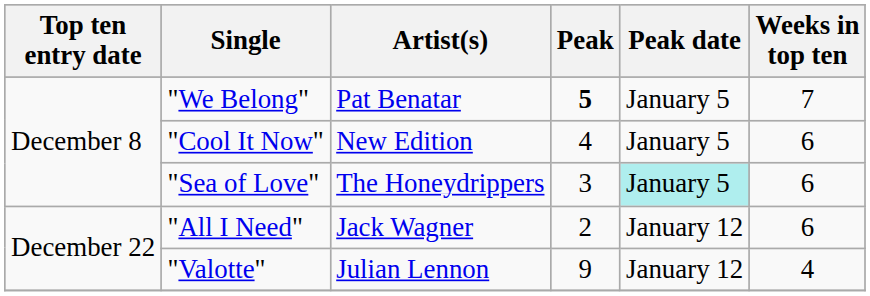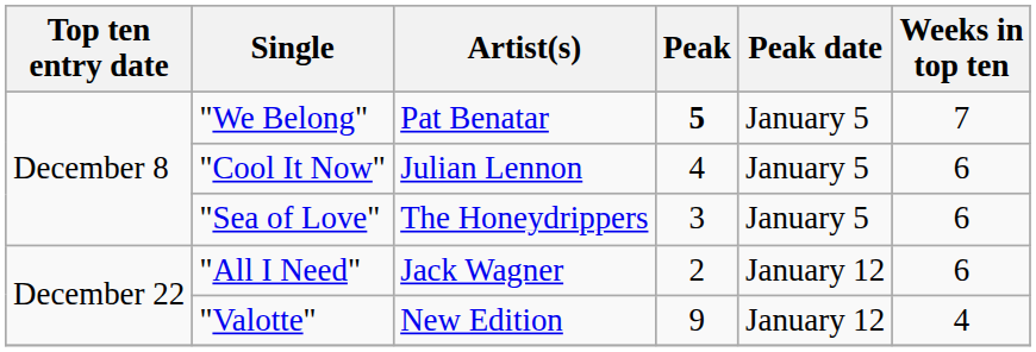"Cool It Now" | Artist(s): New Edition -> Julian Lennon
"Sea of Love" | Peak date: paleturquoise background -> no background
"Valotte" | Artist(s): Julian Lennon -> New Edition
